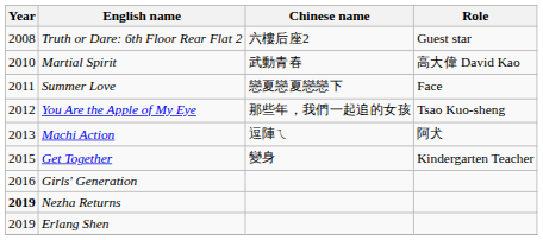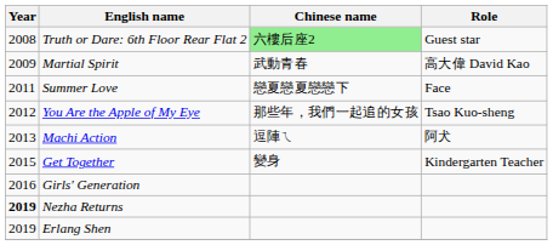Truth or Dare: 6th Floor Rear Flat 2 | Chinese name: no background -> lightgreen background
Martial Spirit | Year: 2010 -> 2009
